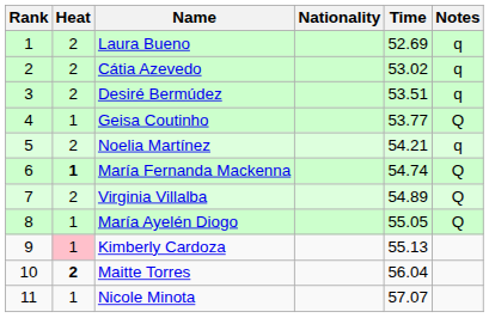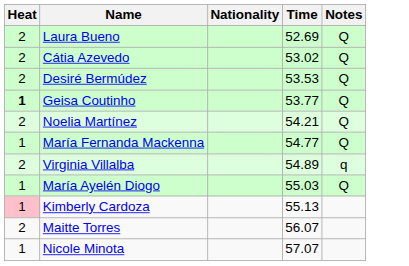- column: Rank | 1 | 2 | 3 | 4 | 5 | 6 | 7 | 8 | 9 | 10 | 11
Laura Bueno | Notes: q -> Q
Cátia Azevedo | Notes: q -> Q
Desiré Bermúdez | Time: 53.51 -> 53.53
Desiré Bermúdez | Notes: q -> Q
Geisa Coutinho | Heat: normal -> bold
Noelia Martínez | Notes: q -> Q
María Fernanda Mackenna | Heat: bold -> normal
María Fernanda Mackenna | Time: 54.74 -> 54.77
Virginia Villalba | Notes: Q -> q
María Ayelén Diogo | Time: 55.05 -> 55.03
Maitte Torres | Heat: bold -> normal
Maitte Torres | Time: 56.04 -> 56.07
